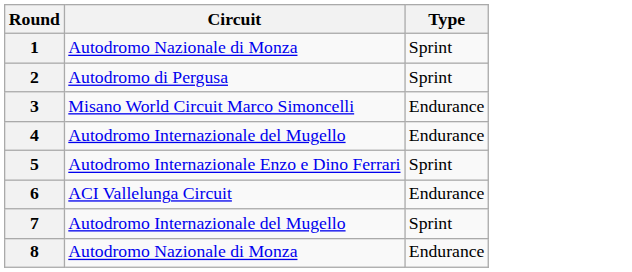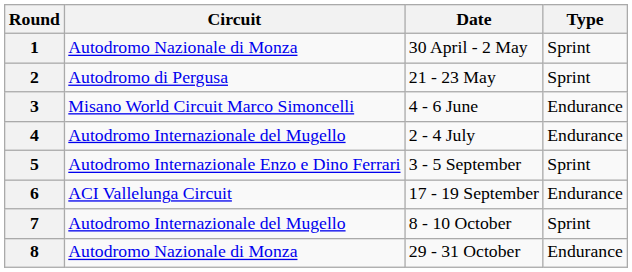+ column: Date | 30 April - 2 May | 21 - 23 May | 4 - 6 June | 2 - 4 July | 3 - 5 September | 17 - 19 September | 8 - 10 October | 29 - 31 October
